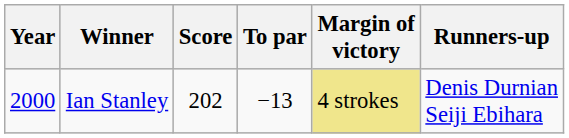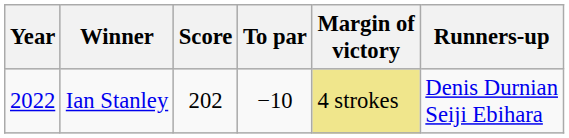Ian Stanley | Year: 2000 -> 2022
Ian Stanley | To par: −13 -> −10
